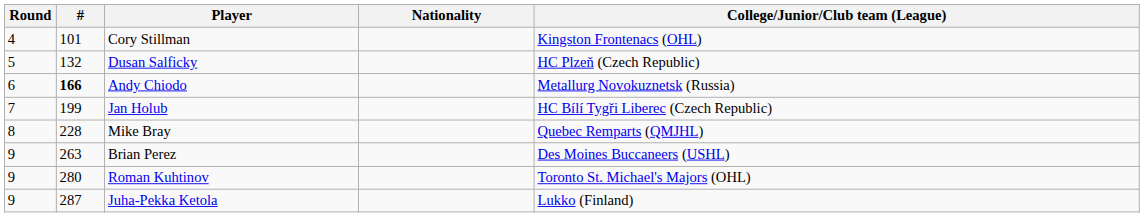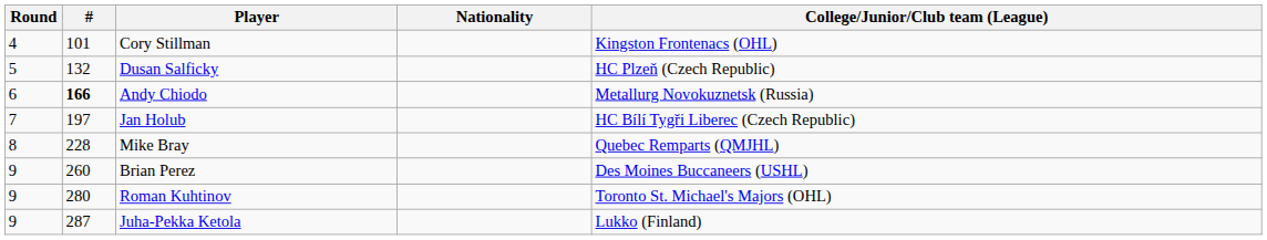Jan Holub | #: 199 -> 197
Brian Perez | #: 263 -> 260
